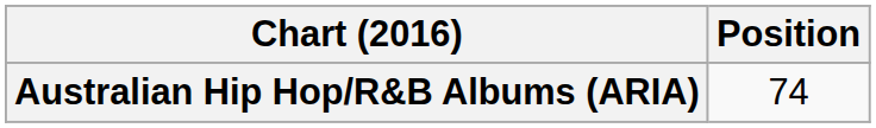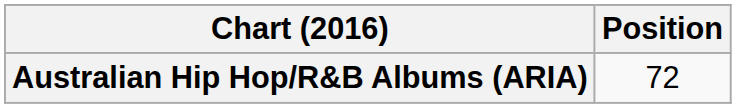Australian Hip Hop/R&B Albums (ARIA) | Position: 74 -> 72
